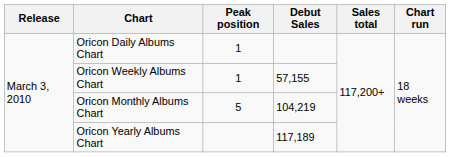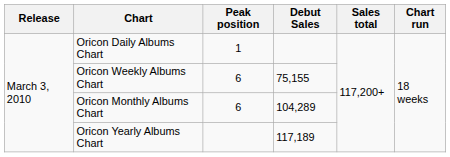Oricon Weekly Albums Chart | Peak position: 1 -> 6
Oricon Weekly Albums Chart | Debut Sales: 57,155 -> 75,155
Oricon Monthly Albums Chart | Peak position: 5 -> 6
Oricon Monthly Albums Chart | Debut Sales: 104,219 -> 104,289
